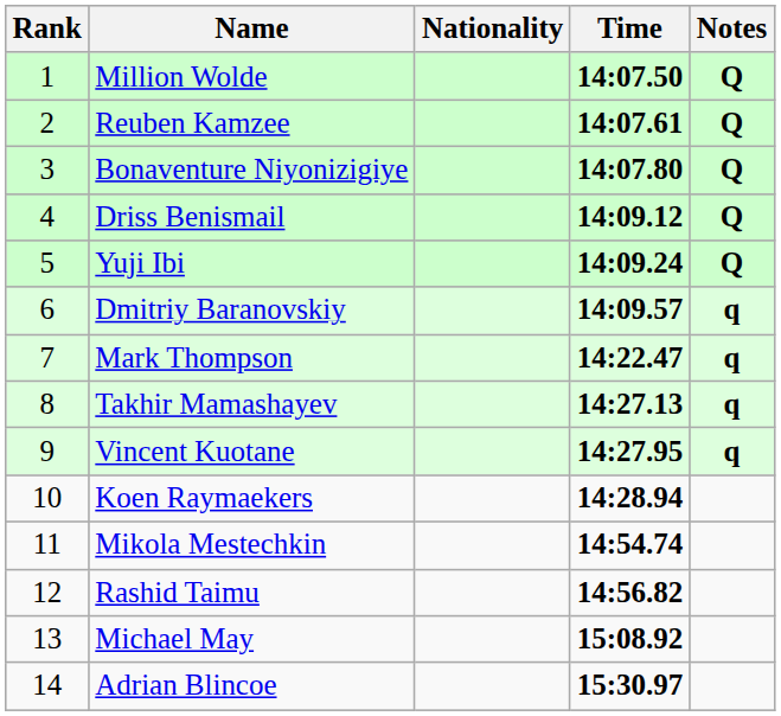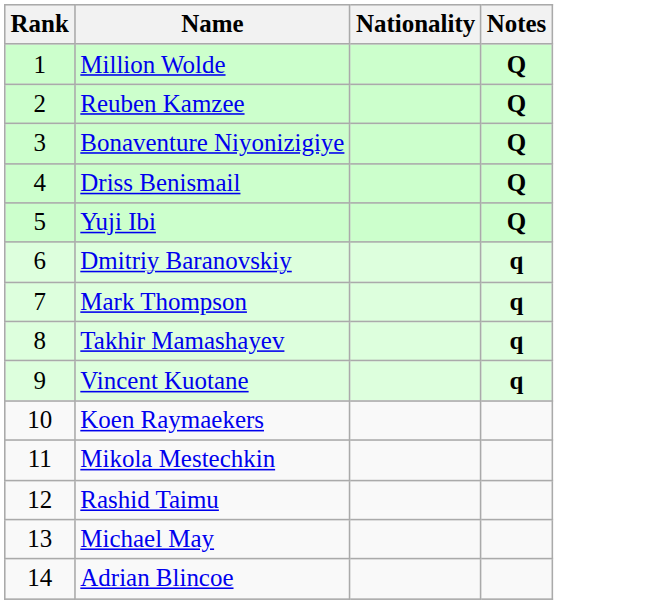- column: Time | 14:07.50 | 14:07.61 | 14:07.80 | 14:09.12 | 14:09.24 | 14:09.57 | 14:22.47 | 14:27.13 | 14:27.95 | 14:28.94 | 14:54.74 | 14:56.82 | 15:08.92 | 15:30.97
